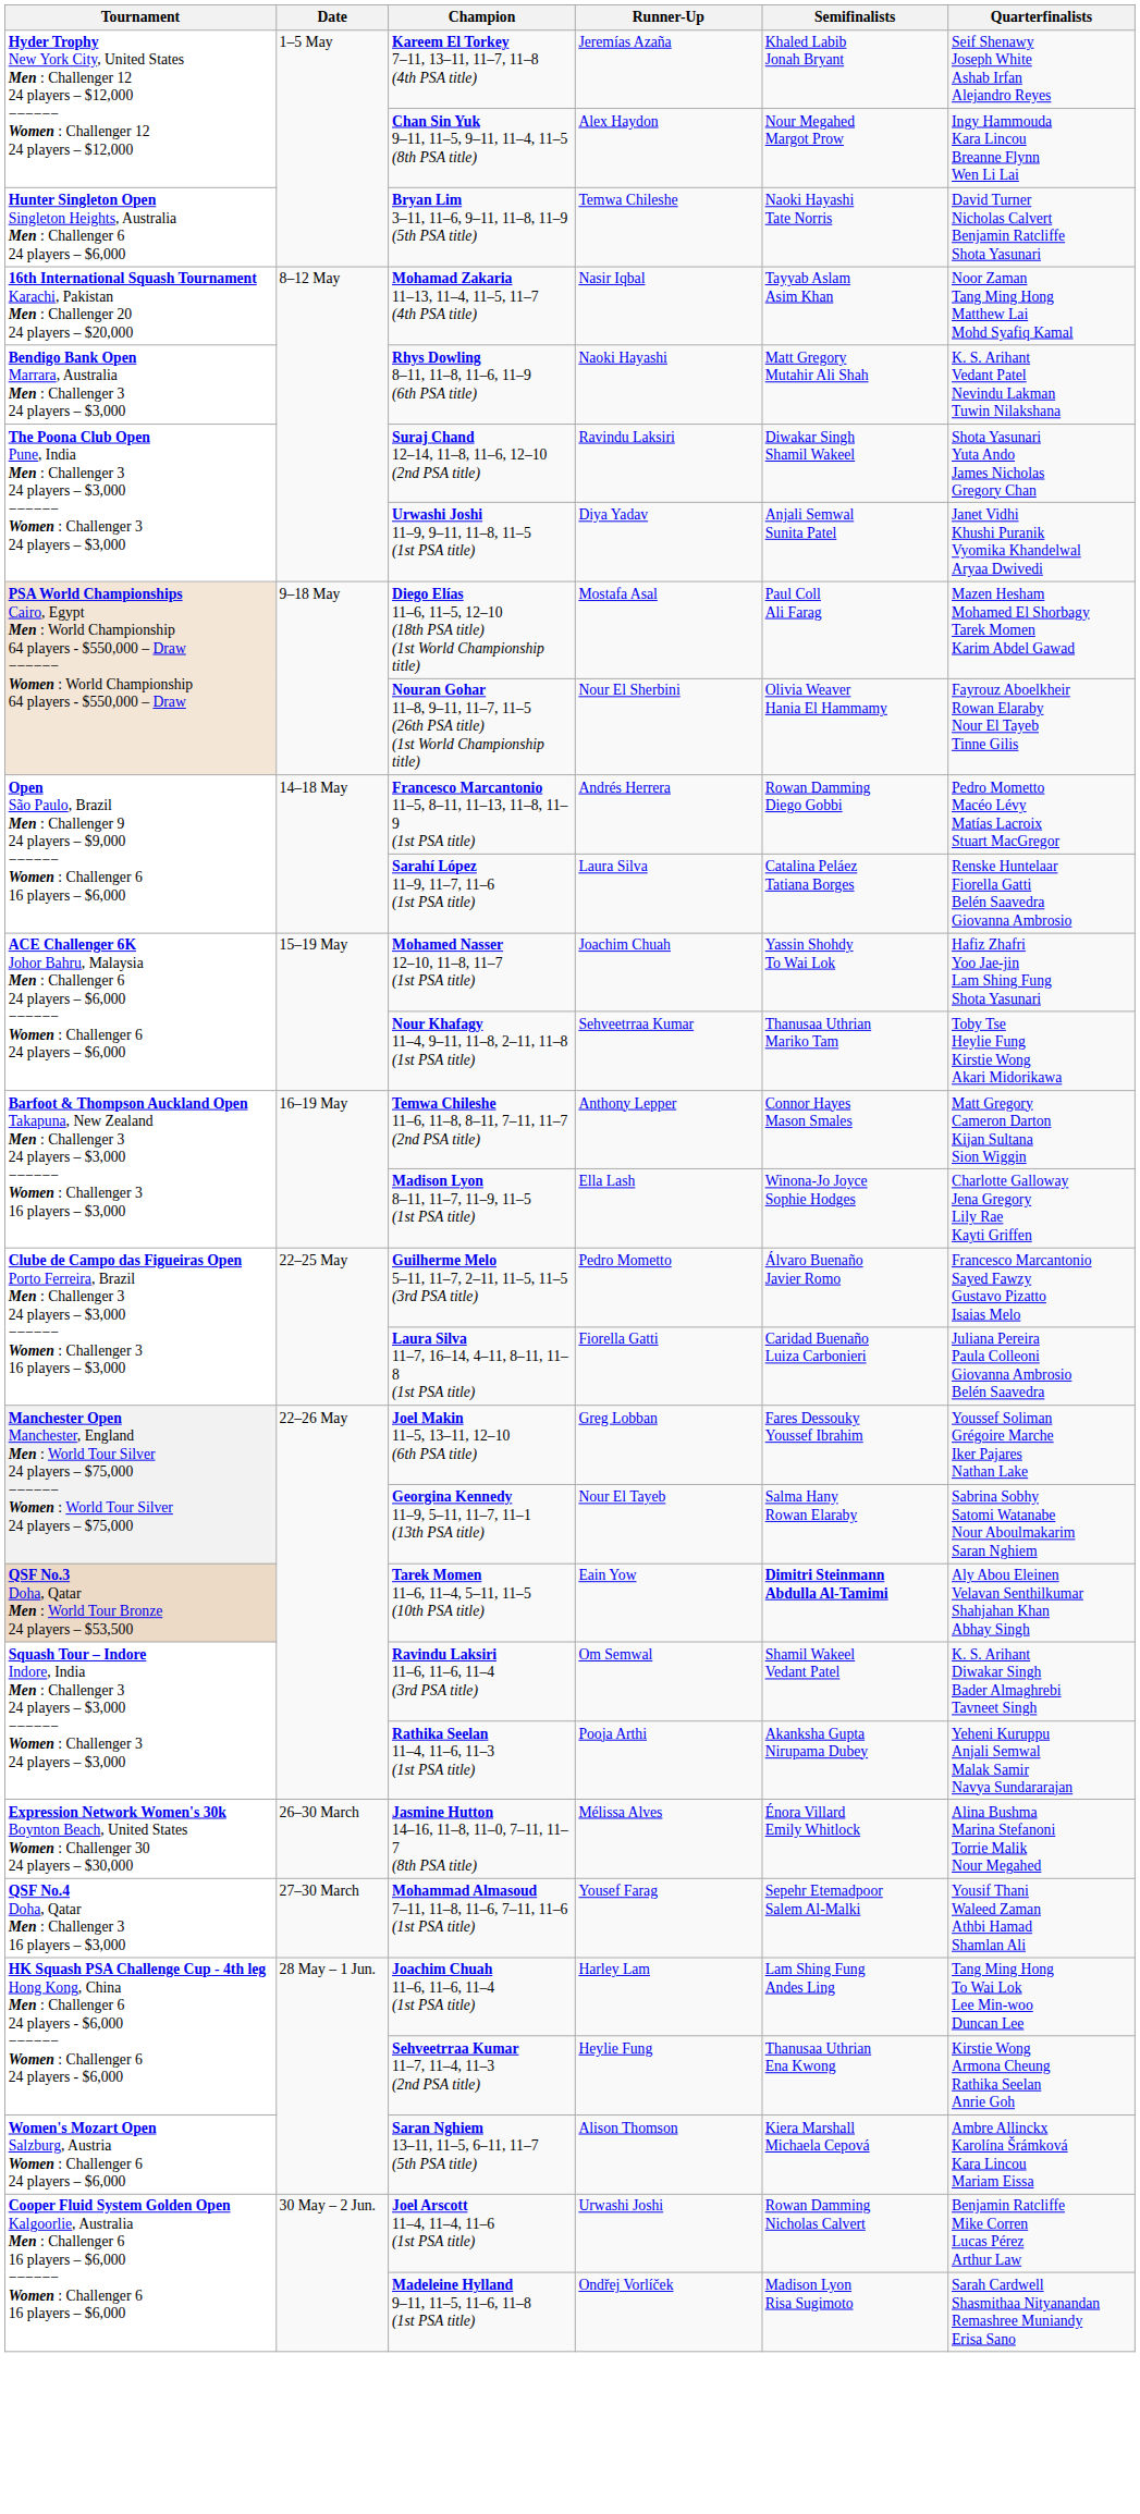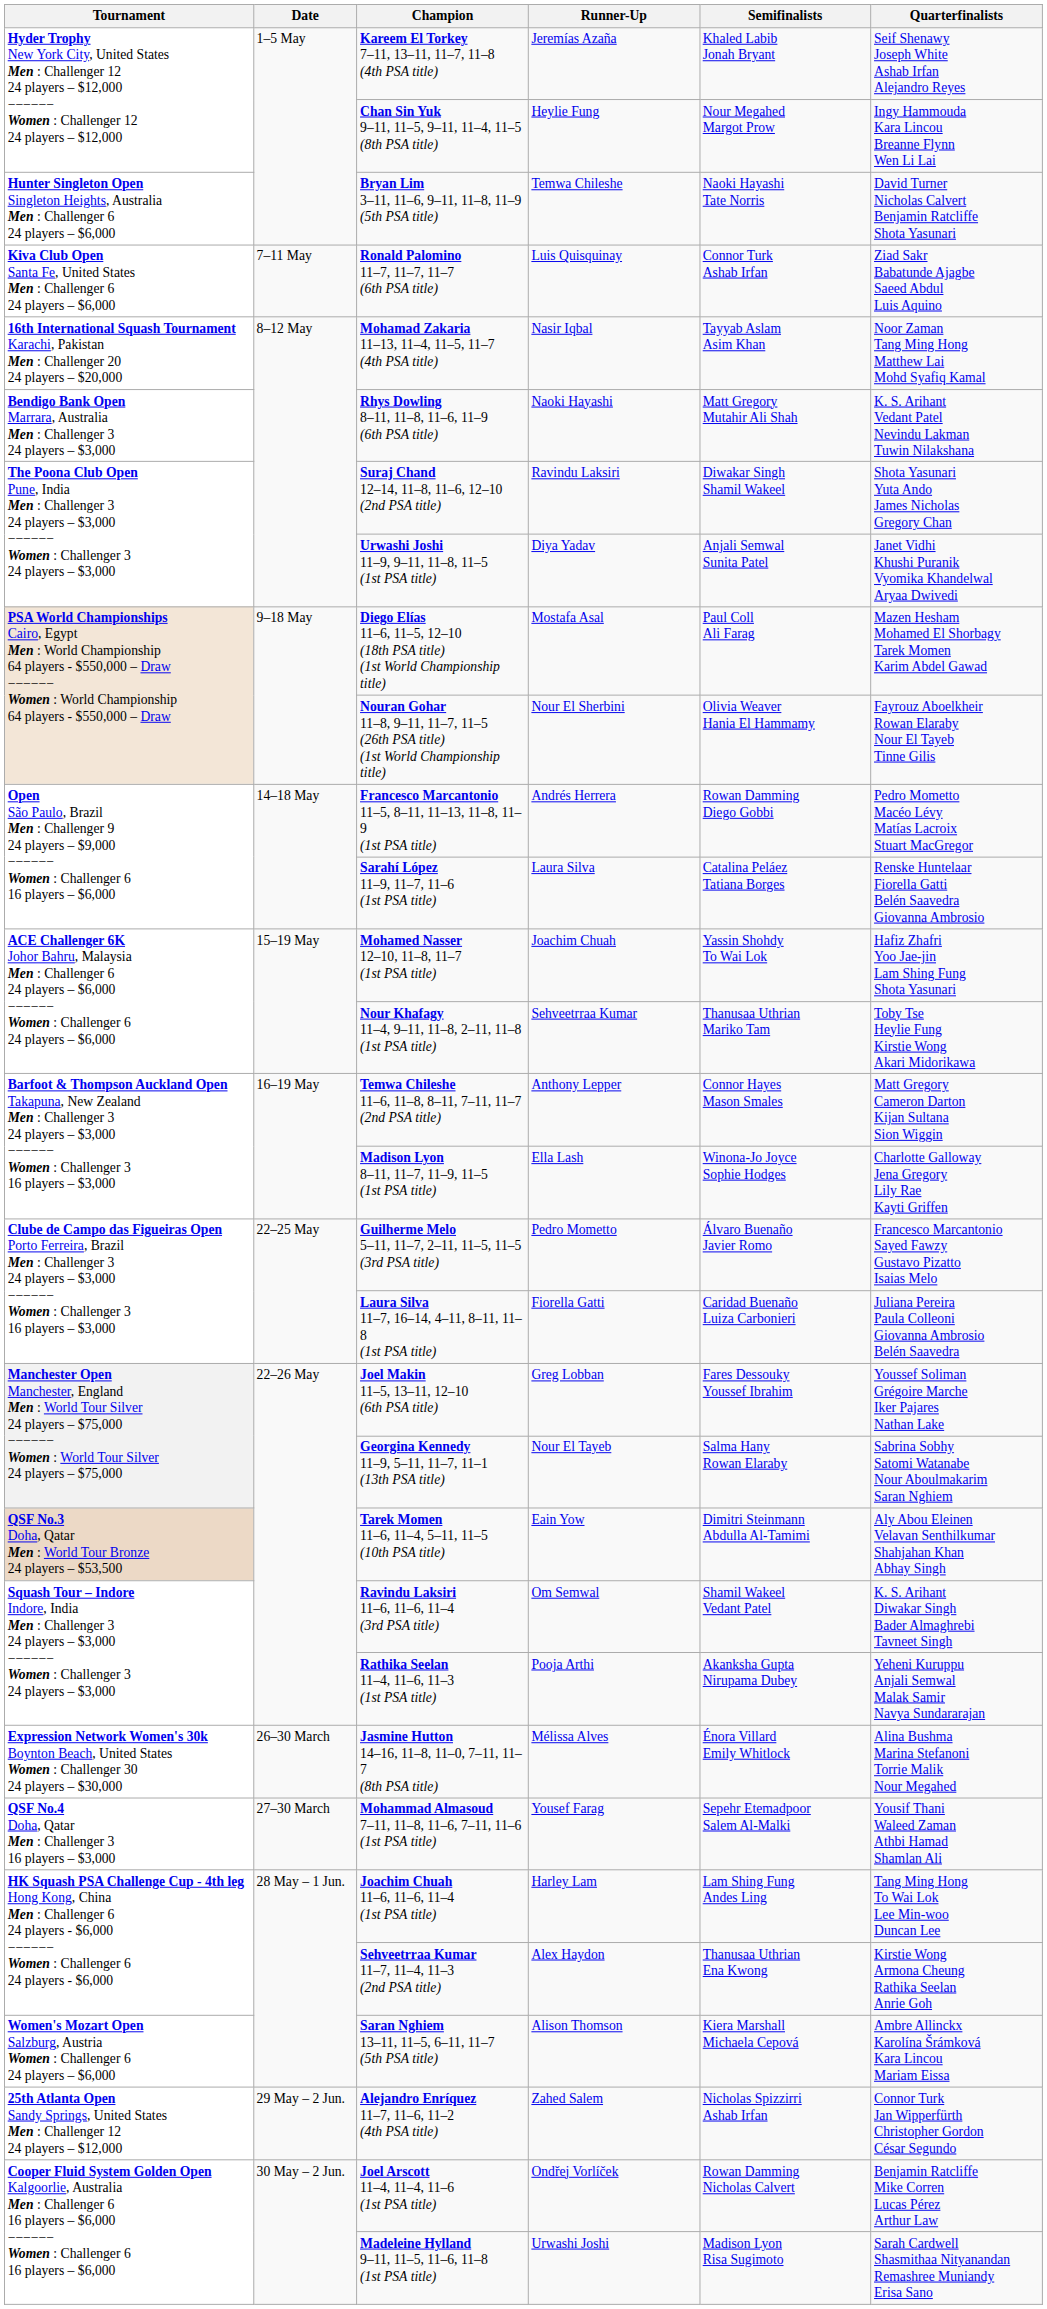Chan Sin Yuk 9–11, 11–5, 9–11, 11–4, 11–5 (8th PSA title) | Runner-Up: Alex Haydon -> Heylie Fung
+ row: Kiva Club Open Santa Fe, United States Men : Challenger 6 24 players – $6,000 | 7–11 May | Ronald Palomino 11–7, 11–7, 11–7 (6th PSA title) | Luis Quisquinay | Connor Turk Ashab Irfan | Ziad Sakr Babatunde Ajagbe Saeed Abdul Luis Aquino
Tarek Momen 11–6, 11–4, 5–11, 11–5 (10th PSA title) | Semifinalists: bold -> normal
Sehveetrraa Kumar 11–7, 11–4, 11–3 (2nd PSA title) | Runner-Up: Heylie Fung -> Alex Haydon
+ row: 25th Atlanta Open Sandy Springs, United States Men : Challenger 12 24 players – $12,000 | 29 May – 2 Jun. | Alejandro Enríquez 11–7, 11–6, 11–2 (4th PSA title) | Zahed Salem | Nicholas Spizzirri Ashab Irfan | Connor Turk Jan Wipperfürth Christopher Gordon César Segundo
Joel Arscott 11–4, 11–4, 11–6 (1st PSA title) | Runner-Up: Urwashi Joshi -> Ondřej Vorlíček
Madeleine Hylland 9–11, 11–5, 11–6, 11–8 (1st PSA title) | Runner-Up: Ondřej Vorlíček -> Urwashi Joshi
